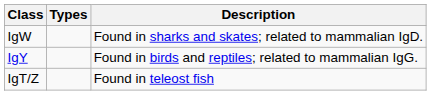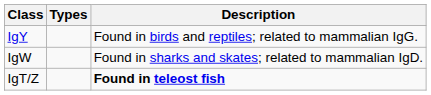rows swapped: IgY <-> IgW
IgT/Z | Description: normal -> bold
